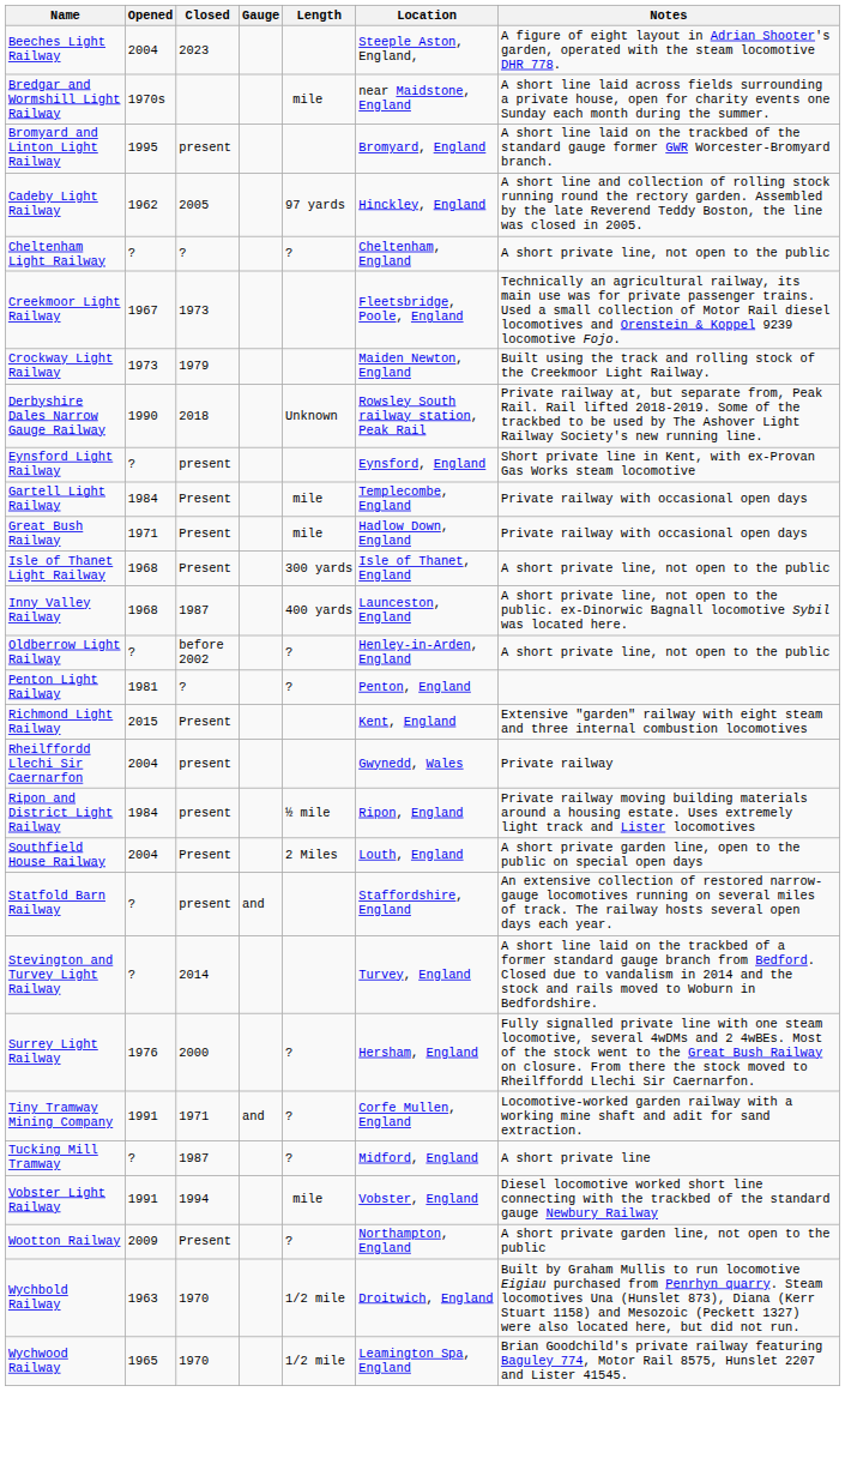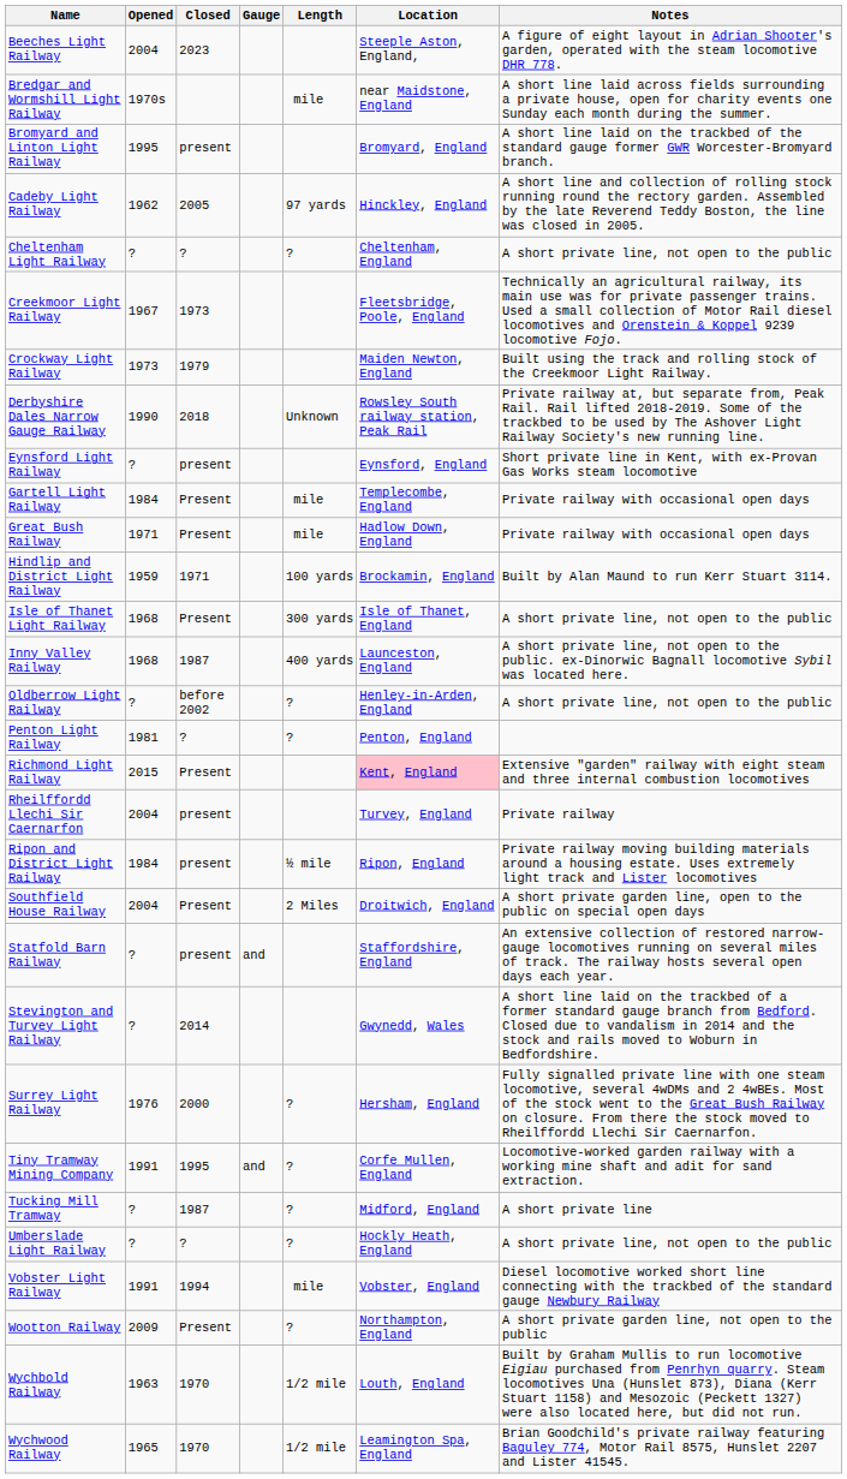+ row: Hindlip and District Light Railway | 1959 | 1971 | 100 yards | Brockamin, England | Built by Alan Maund to run Kerr Stuart 3114.
Richmond Light Railway | Location: no background -> pink background
Rheilffordd Llechi Sir Caernarfon | Location: Gwynedd, Wales -> Turvey, England
Southfield House Railway | Location: Louth, England -> Droitwich, England
Stevington and Turvey Light Railway | Location: Turvey, England -> Gwynedd, Wales
Tiny Tramway Mining Company | Closed: 1971 -> 1995
+ row: Umberslade Light Railway | ? | ? | ? | Hockly Heath, England | A short private line, not open to the public
Wychbold Railway | Location: Droitwich, England -> Louth, England
